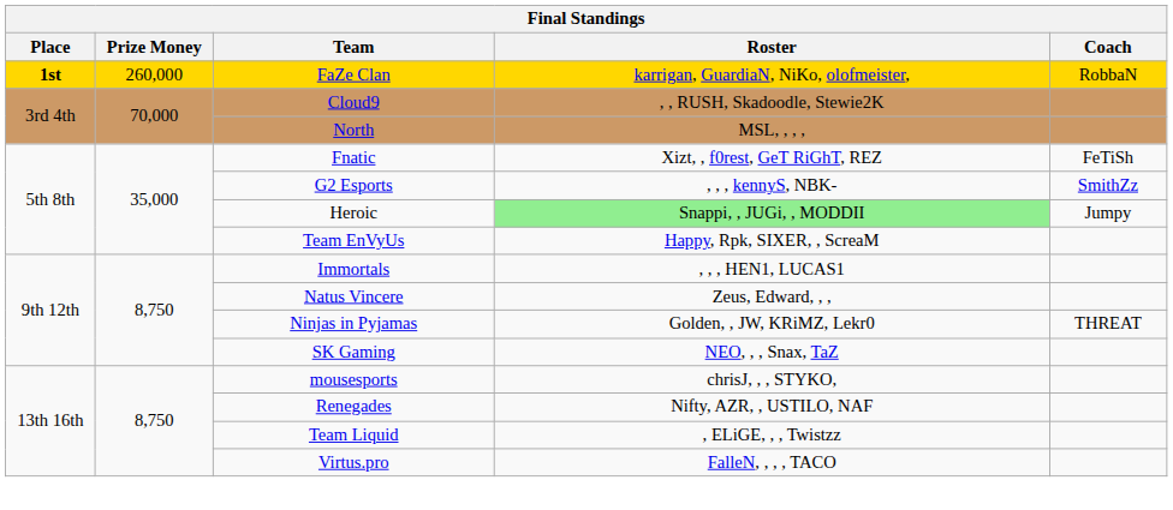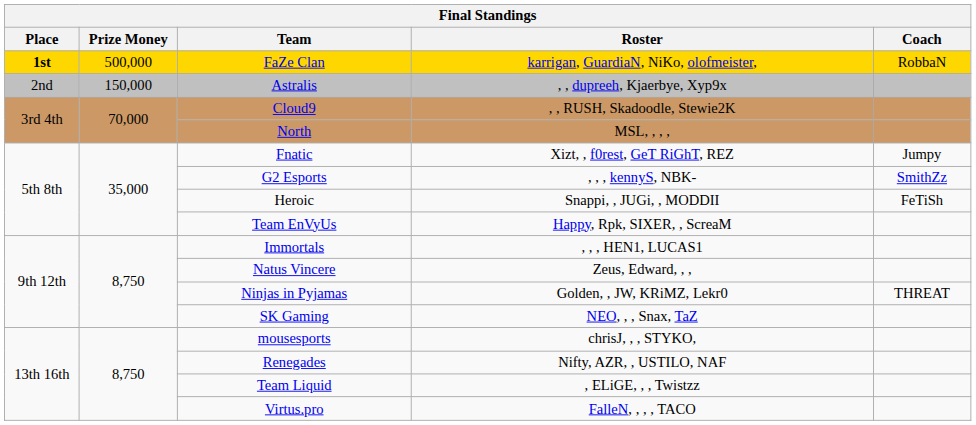FaZe Clan | Prize Money: 260,000 -> 500,000
+ row: 2nd | 150,000 | Astralis | , , dupreeh, Kjaerbye, Xyp9x
Fnatic | Coach: FeTiSh -> Jumpy
Heroic | Roster: lightgreen background -> no background
Heroic | Coach: Jumpy -> FeTiSh
